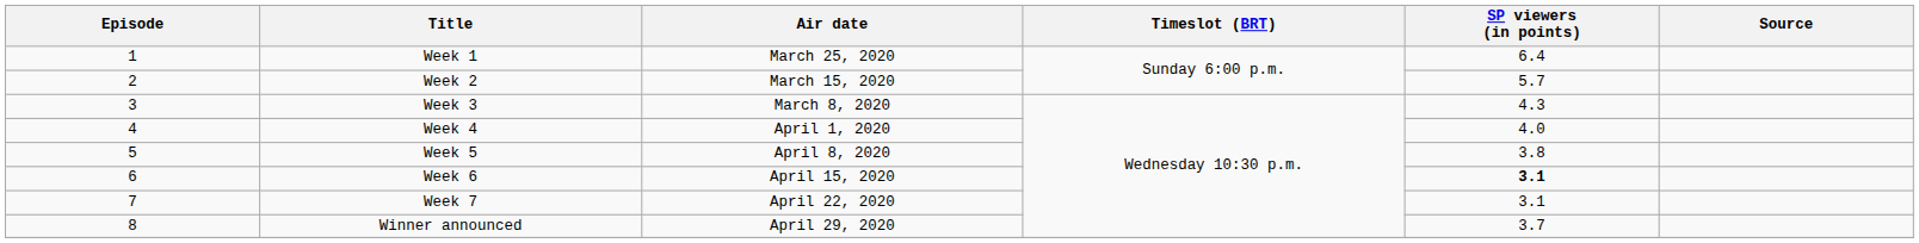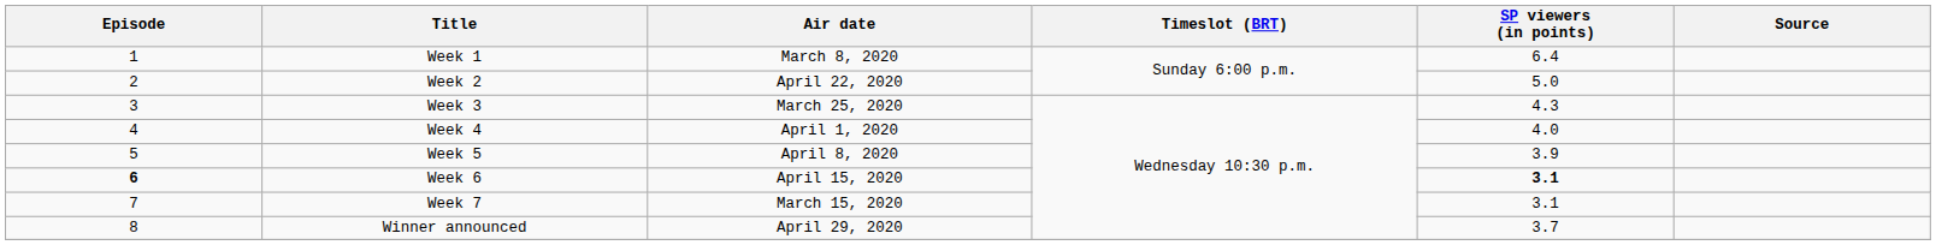Week 1 | Air date: March 25, 2020 -> March 8, 2020
Week 2 | Air date: March 15, 2020 -> April 22, 2020
Week 2 | SP viewers (in points): 5.7 -> 5.0
Week 3 | Air date: March 8, 2020 -> March 25, 2020
Week 5 | SP viewers (in points): 3.8 -> 3.9
Week 6 | Episode: normal -> bold
Week 7 | Air date: April 22, 2020 -> March 15, 2020
